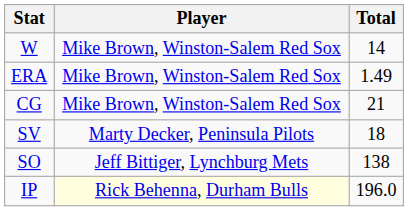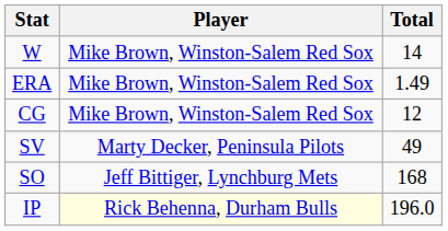CG | Total: 21 -> 12
SV | Total: 18 -> 49
SO | Total: 138 -> 168
